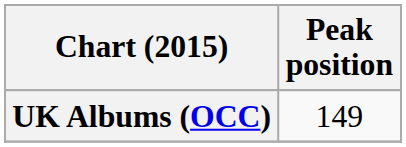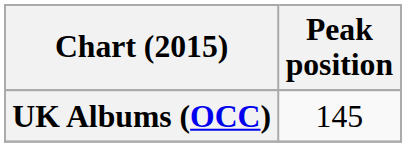UK Albums (OCC) | Peak position: 149 -> 145
